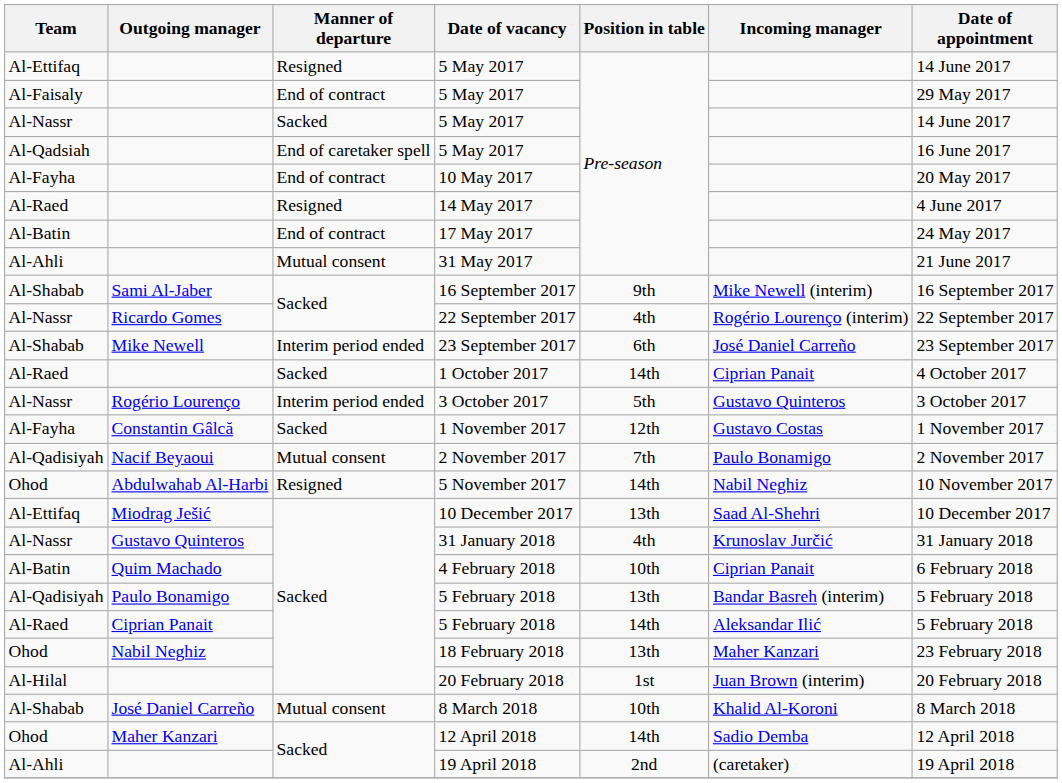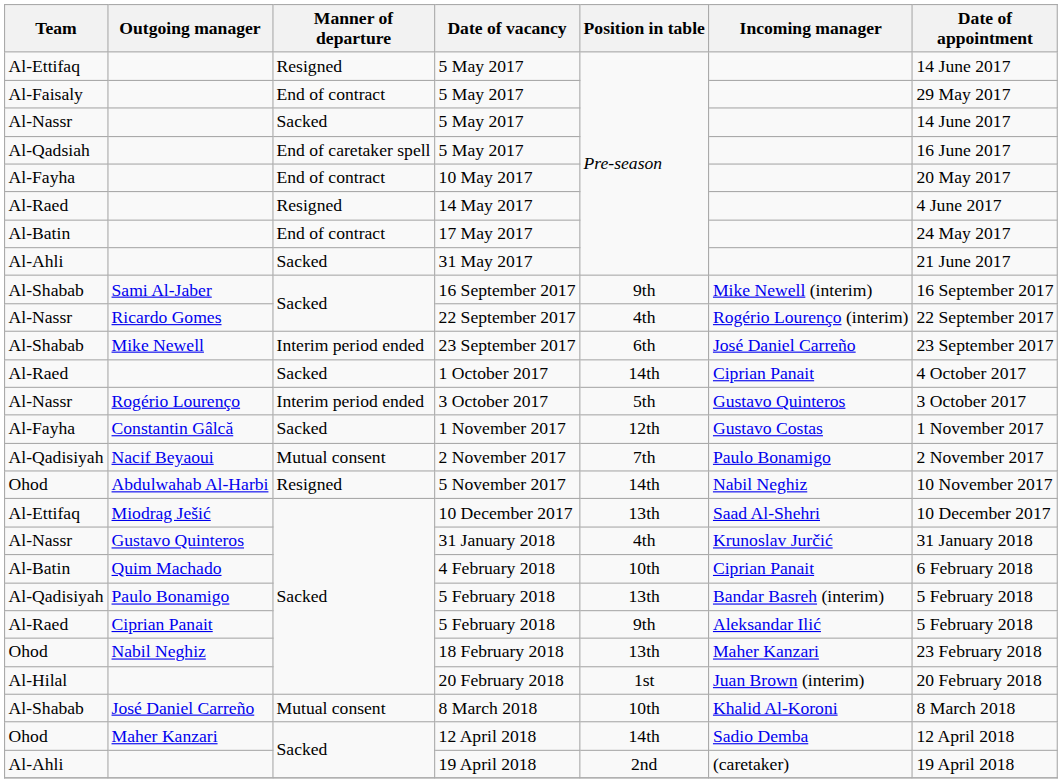31 May 2017 | Manner of departure: Mutual consent -> Sacked
Al-Raed / 5 February 2018 | Position in table: 14th -> 9th
